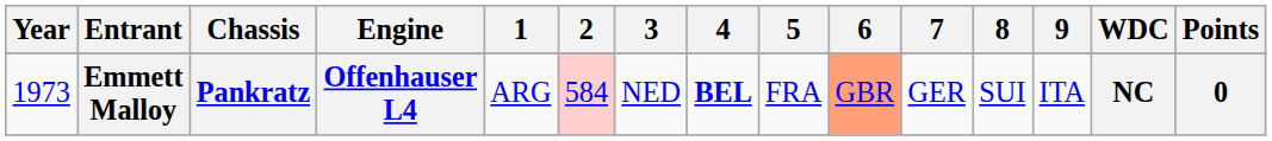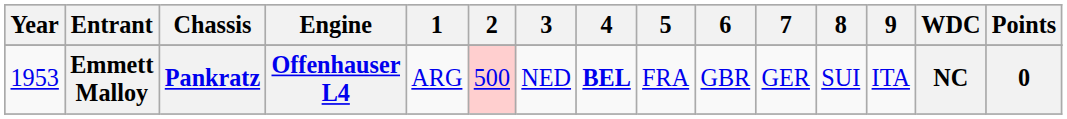Emmett Malloy | Year: 1973 -> 1953
Emmett Malloy | 2: 584 -> 500
Emmett Malloy | 6: lightsalmon background -> no background
